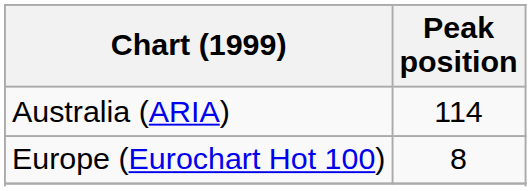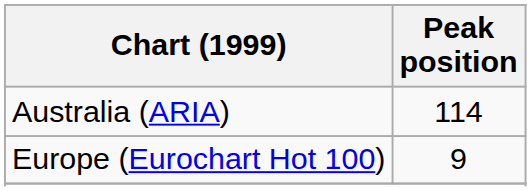Europe (Eurochart Hot 100) | Peak position: 8 -> 9
